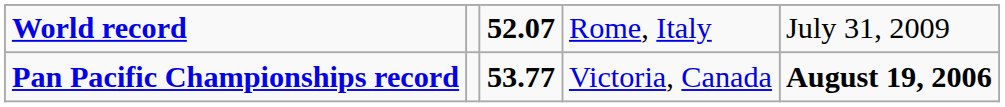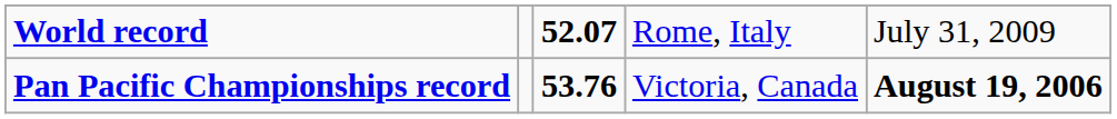Pan Pacific Championships record | column 3: 53.77 -> 53.76
